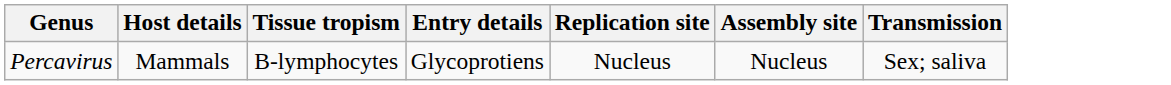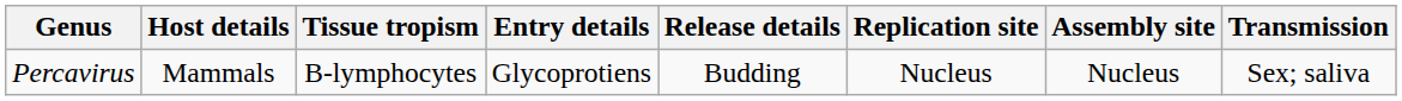+ column: Release details | Budding
